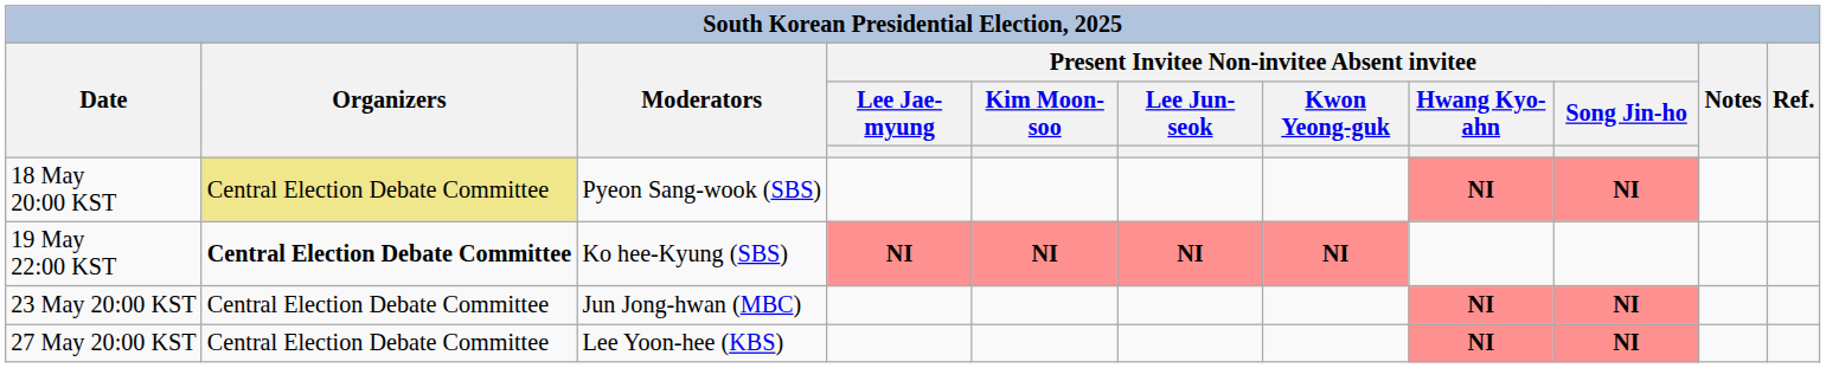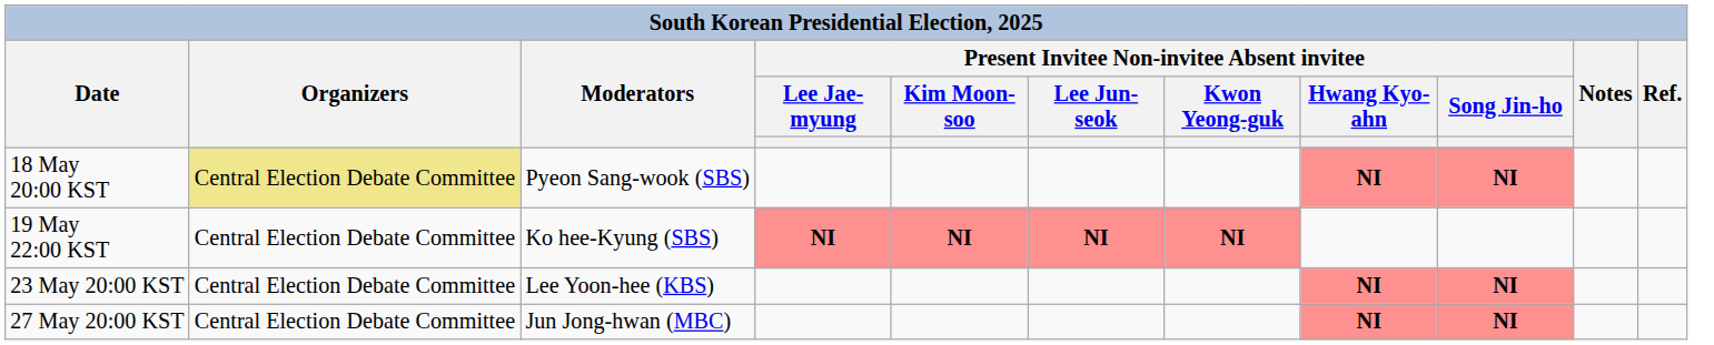19 May 22:00 KST | Organizers: bold -> normal
23 May 20:00 KST | Moderators: Jun Jong-hwan (MBC) -> Lee Yoon-hee (KBS)
27 May 20:00 KST | Moderators: Lee Yoon-hee (KBS) -> Jun Jong-hwan (MBC)
